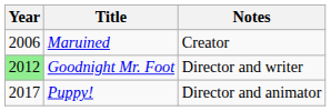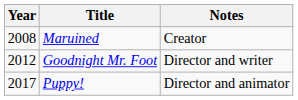Maruined | Year: 2006 -> 2008
Goodnight Mr. Foot | Year: lightgreen background -> no background
